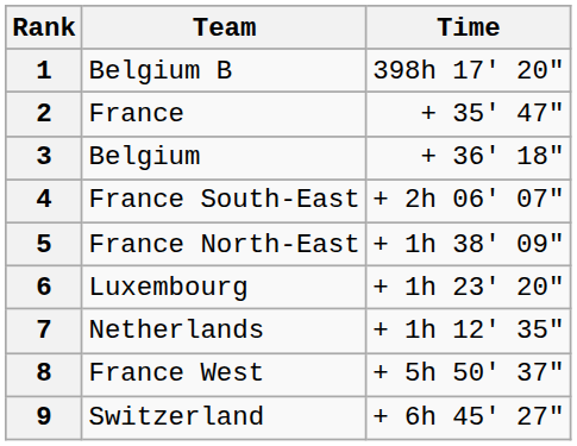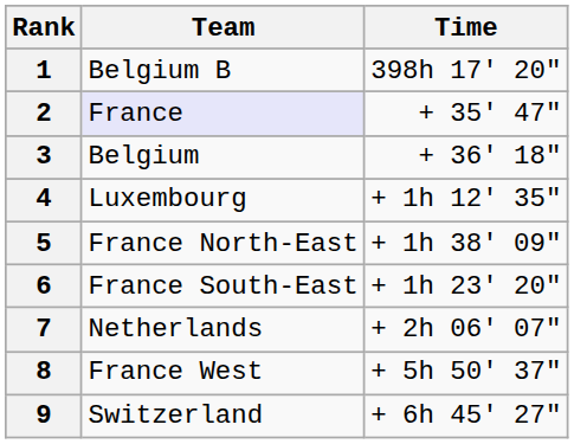2 | Team: no background -> lavender background
4 | Team: France South-East -> Luxembourg
4 | Time: + 2h 06' 07" -> + 1h 12' 35"
6 | Team: Luxembourg -> France South-East
7 | Time: + 1h 12' 35" -> + 2h 06' 07"
